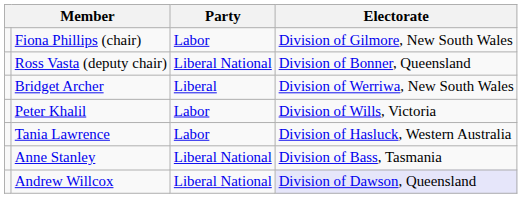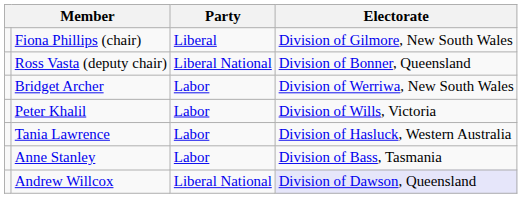Fiona Phillips (chair) | Party: Labor -> Liberal
Bridget Archer | Party: Liberal -> Labor
Anne Stanley | Party: Liberal National -> Labor
